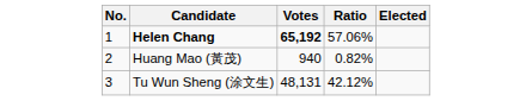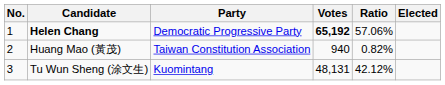+ column: Party | Democratic Progressive Party | Taiwan Constitution Association | Kuomintang
